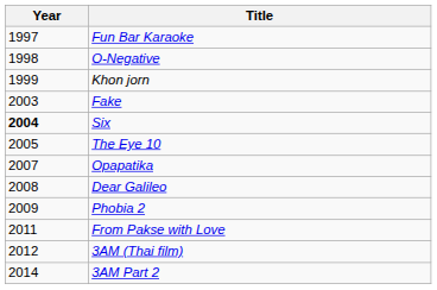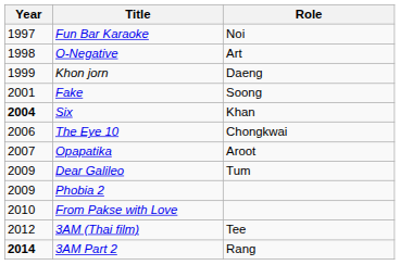+ column: Role | Noi | Art | Daeng | Soong | Khan | Chongkwai | Aroot | Tum | Tee | Rang
Fake | Year: 2003 -> 2001
The Eye 10 | Year: 2005 -> 2006
Dear Galileo | Year: 2008 -> 2009
From Pakse with Love | Year: 2011 -> 2010
3AM Part 2 | Year: normal -> bold
